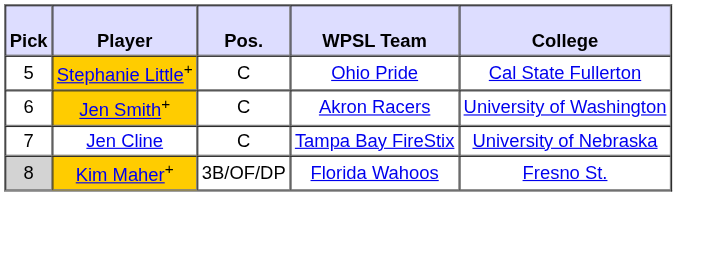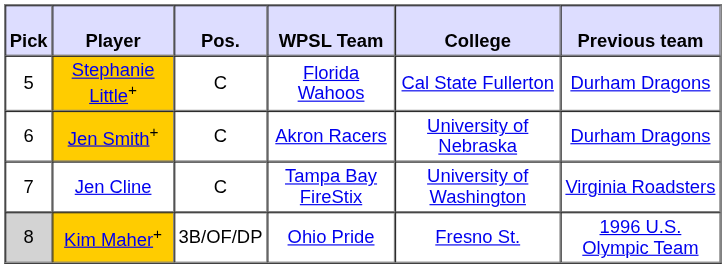+ column: Previous team | Durham Dragons | Durham Dragons | Virginia Roadsters | 1996 U.S. Olympic Team
Stephanie Little+ | WPSL Team: Ohio Pride -> Florida Wahoos
Jen Smith+ | College: University of Washington -> University of Nebraska
Jen Cline | College: University of Nebraska -> University of Washington
Kim Maher+ | WPSL Team: Florida Wahoos -> Ohio Pride
